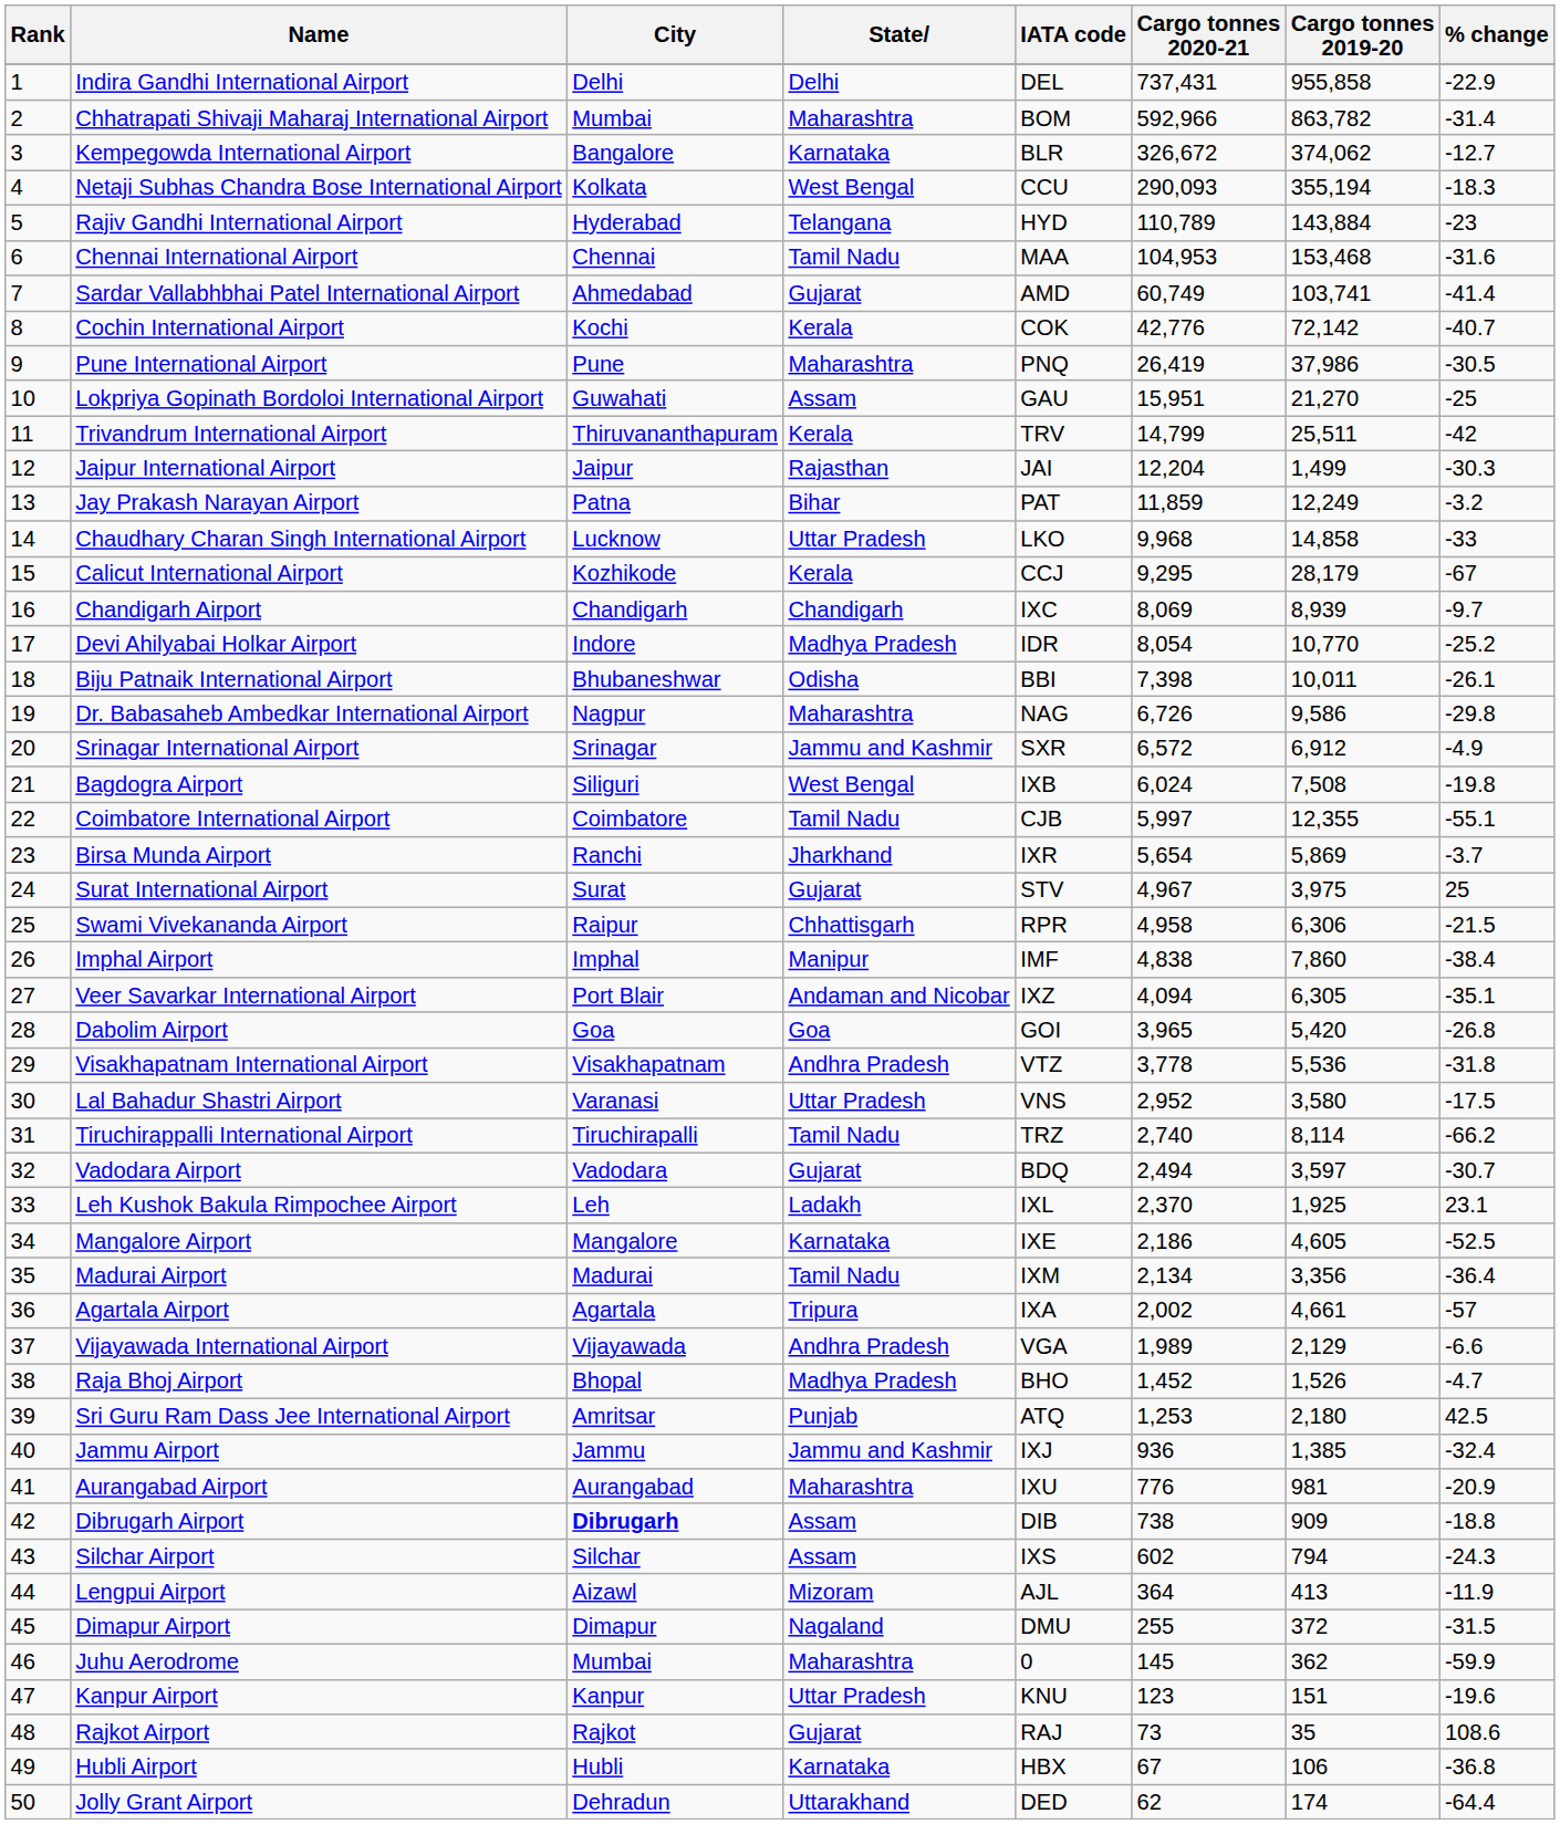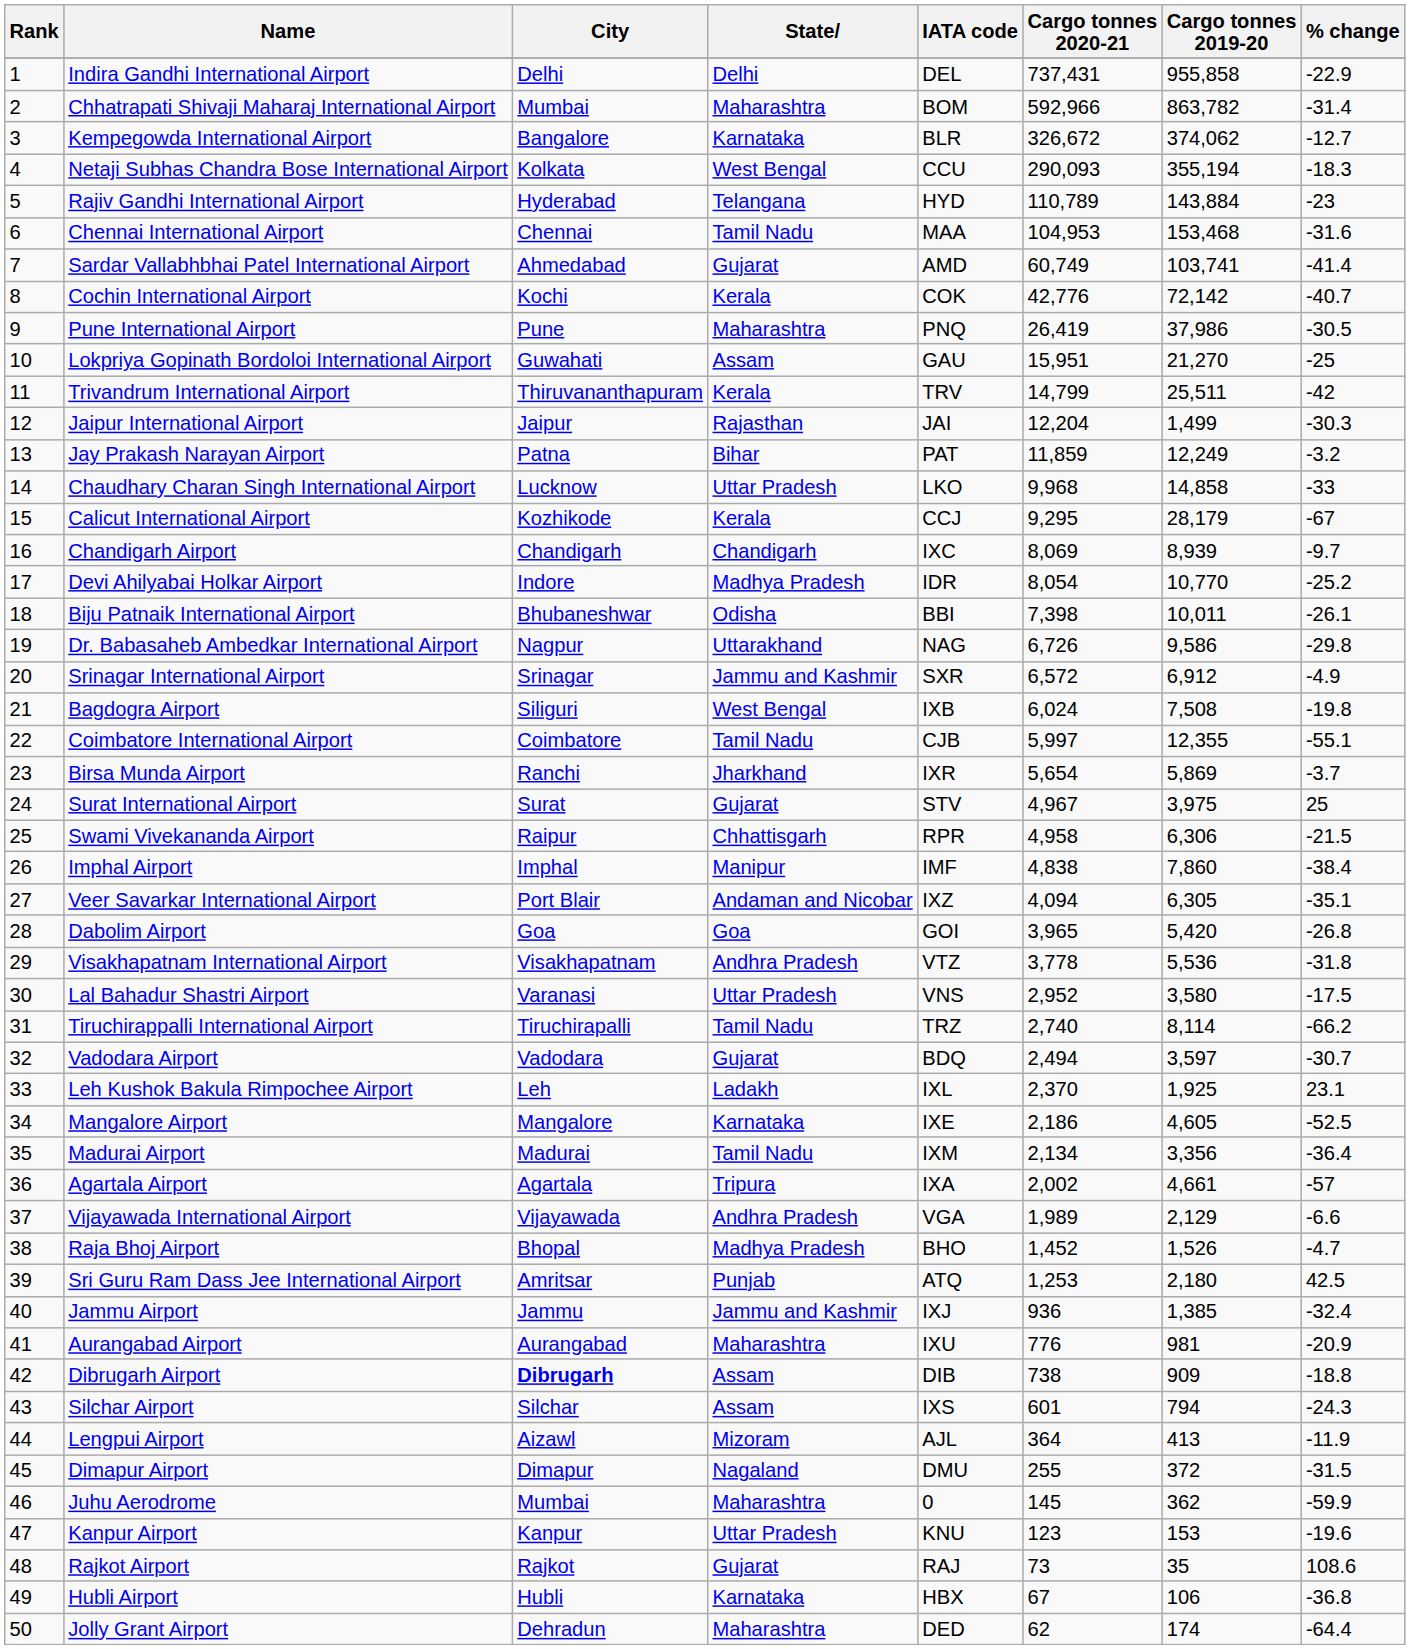Dr. Babasaheb Ambedkar International Airport | State: Maharashtra -> Uttarakhand
Silchar Airport | Cargo tonnes 2020-21: 602 -> 601
Kanpur Airport | Cargo tonnes 2019-20: 151 -> 153
Jolly Grant Airport | State: Uttarakhand -> Maharashtra
